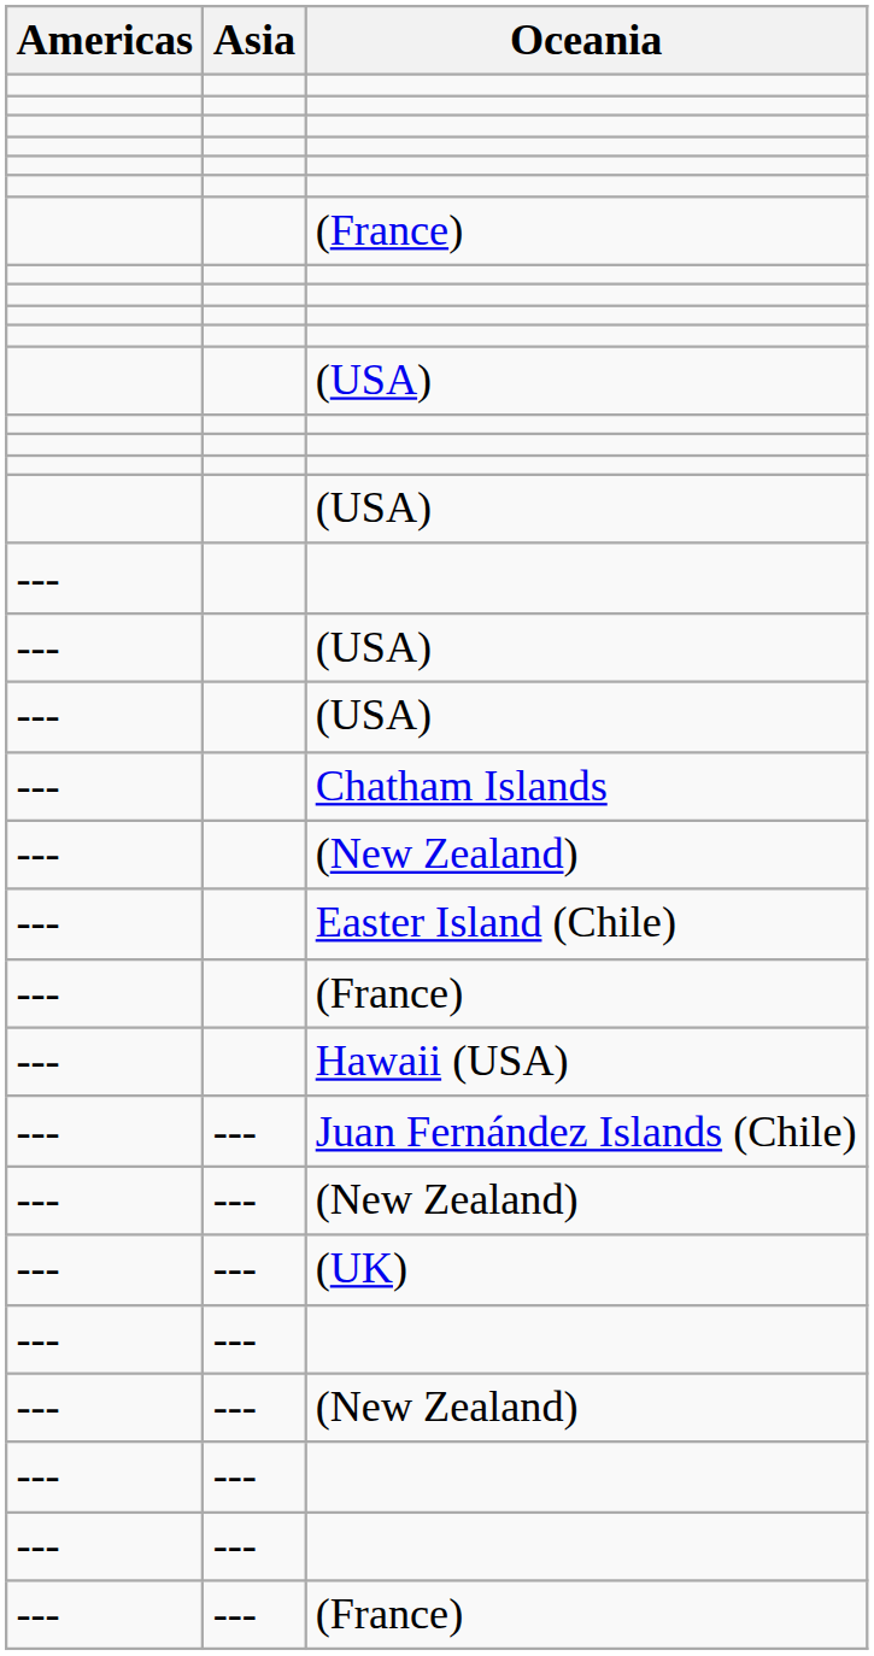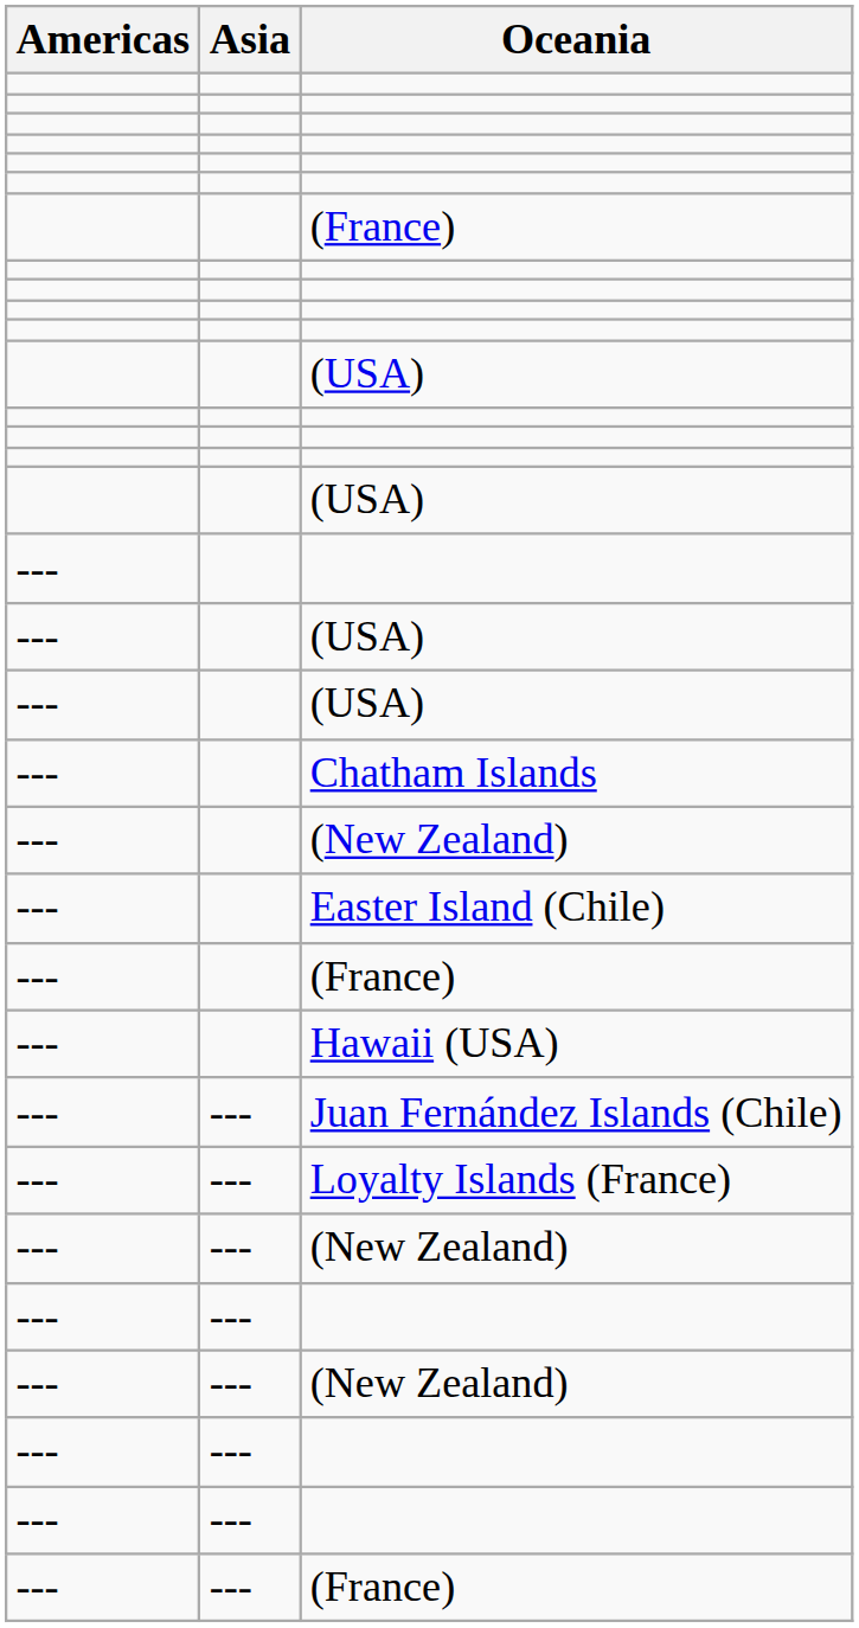+ row: --- | --- | Loyalty Islands (France)
- row: --- | --- | (UK)
